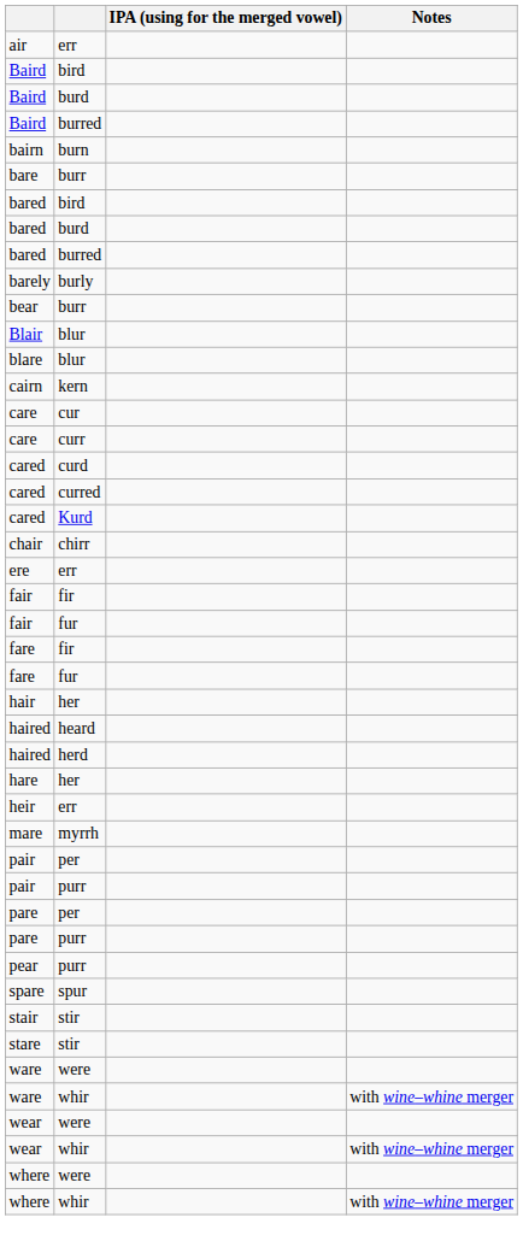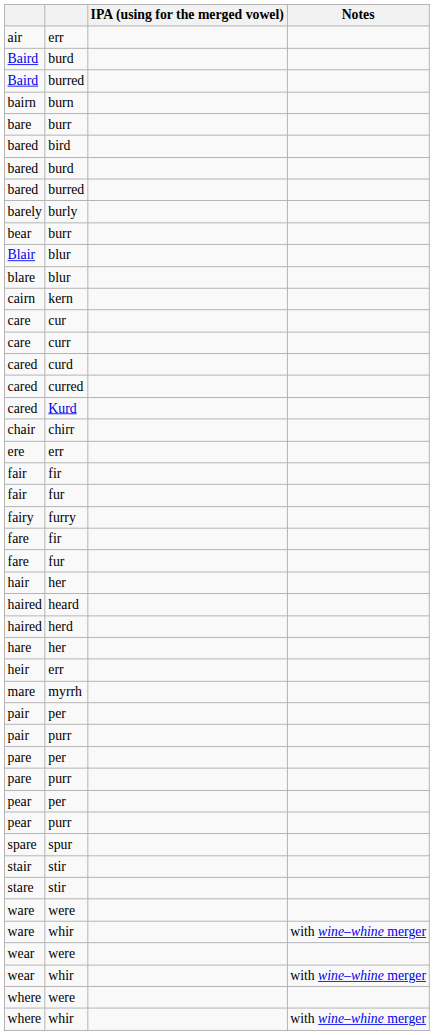- row: Baird | bird
+ row: fairy | furry
+ row: pear | per
